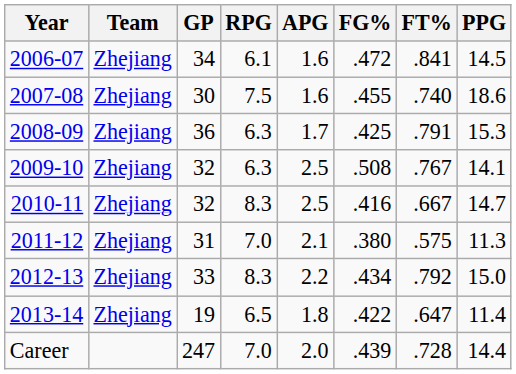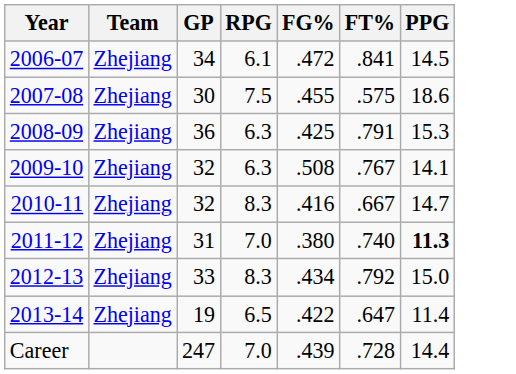- column: APG | 1.6 | 1.6 | 1.7 | 2.5 | 2.5 | 2.1 | 2.2 | 1.8 | 2.0
2007-08 | FT%: .740 -> .575
2011-12 | FT%: .575 -> .740
2011-12 | PPG: normal -> bold
